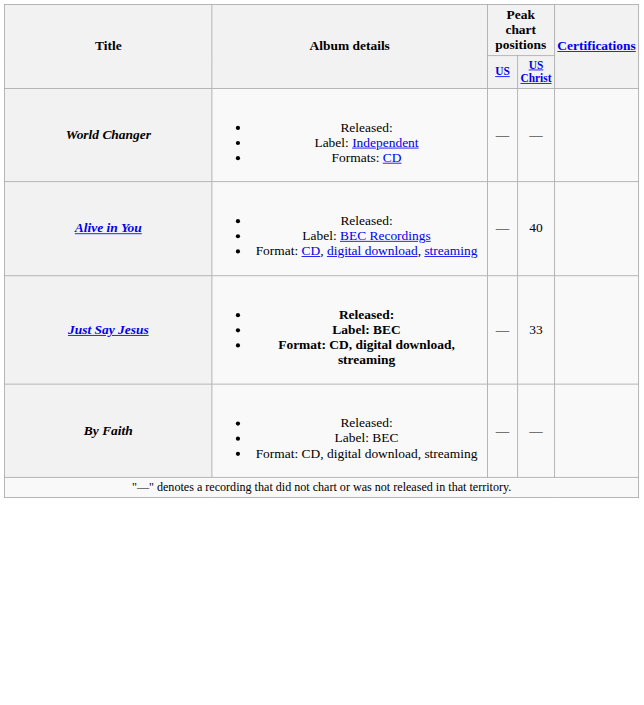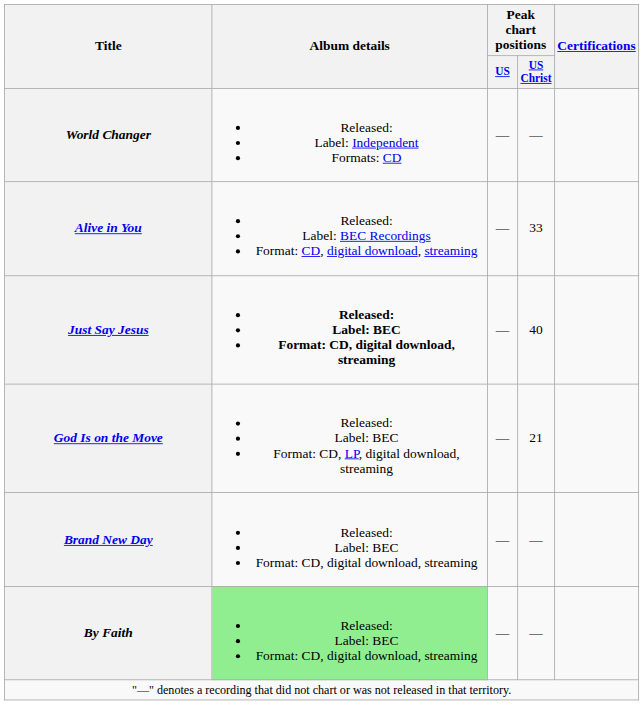Alive in You | Peak chart positions / US Christ: 40 -> 33
Just Say Jesus | Peak chart positions / US Christ: 33 -> 40
+ row: God Is on the Move | Released: Label: BEC Format: CD, LP, digital download, streaming | — | 21
+ row: Brand New Day | Released: Label: BEC Format: CD, digital download, streaming | — | —
By Faith | Album details: no background -> lightgreen background
